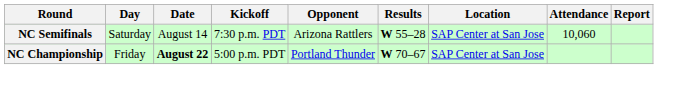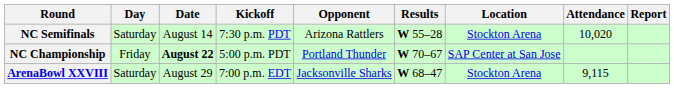NC Semifinals | Location: SAP Center at San Jose -> Stockton Arena
NC Semifinals | Attendance: 10,060 -> 10,020
+ row: ArenaBowl XXVIII | Saturday | August 29 | 7:00 p.m. EDT | Jacksonville Sharks | W 68–47 | Stockton Arena | 9,115
